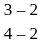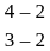rows swapped: 3 – 2 <-> 4 – 2
